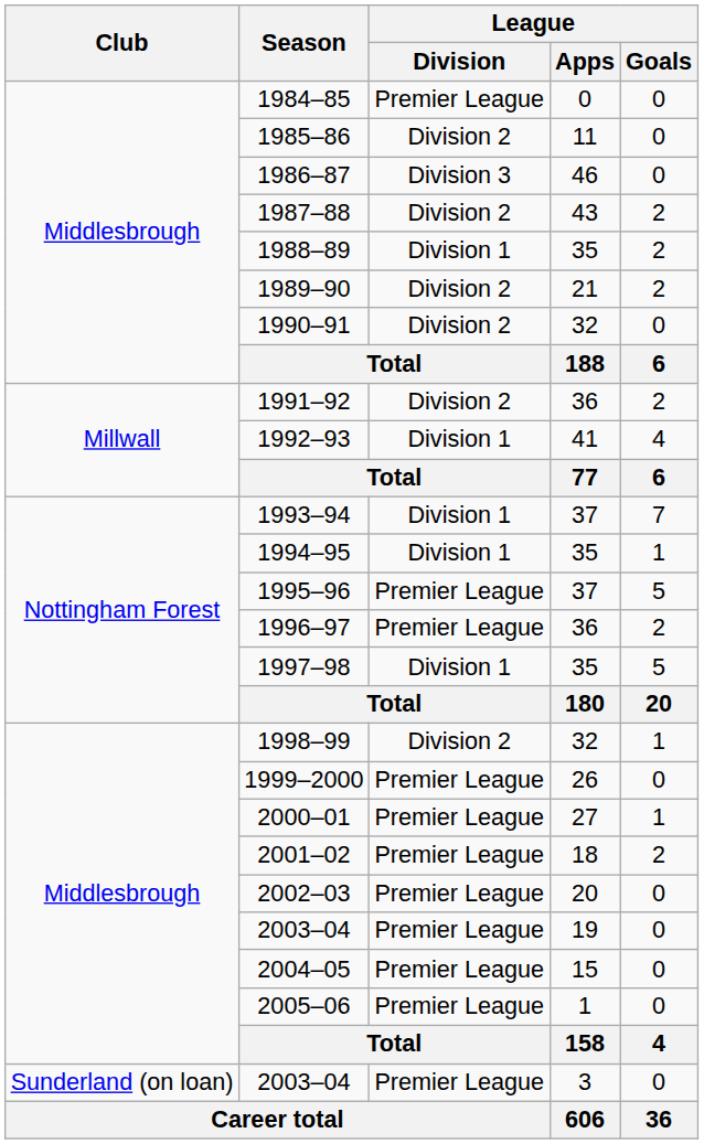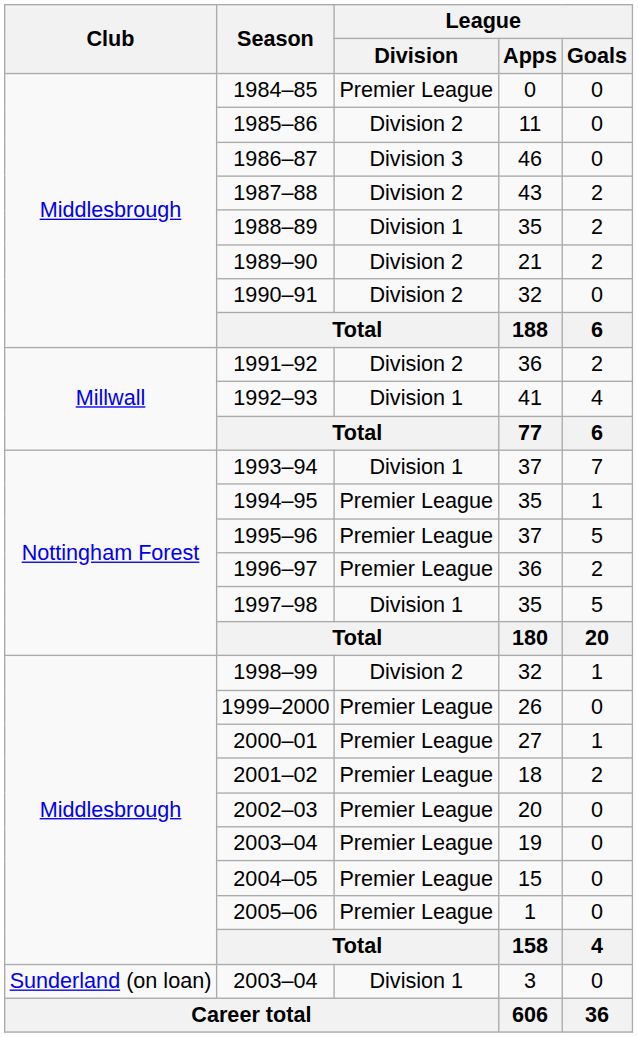1994–95 | League / Division: Division 1 -> Premier League
2003–04 / 3 | League / Division: Premier League -> Division 1
